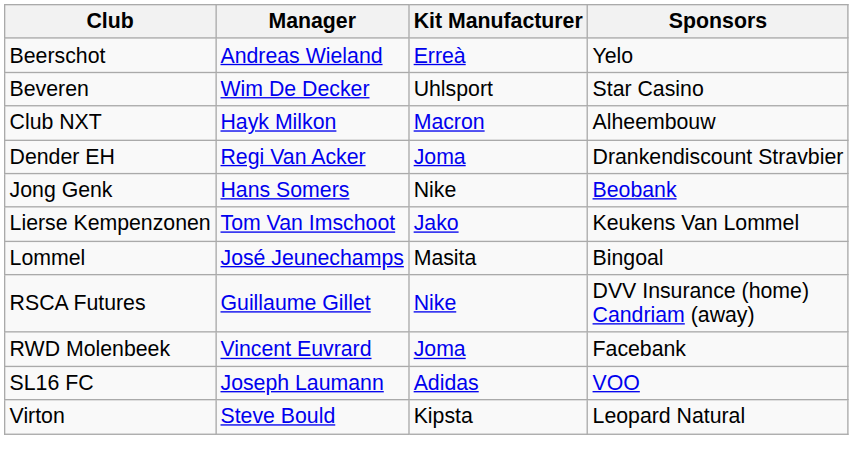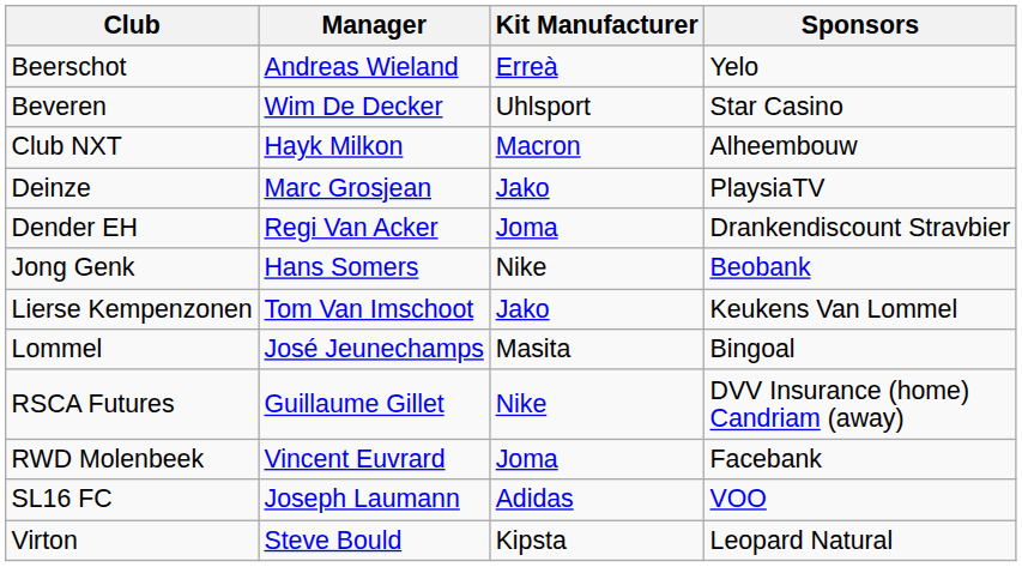+ row: Deinze | Marc Grosjean | Jako | PlaysiaTV
